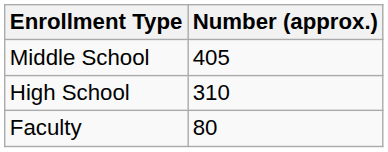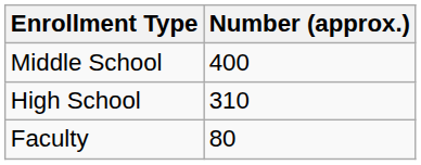Middle School | Number (approx.): 405 -> 400
